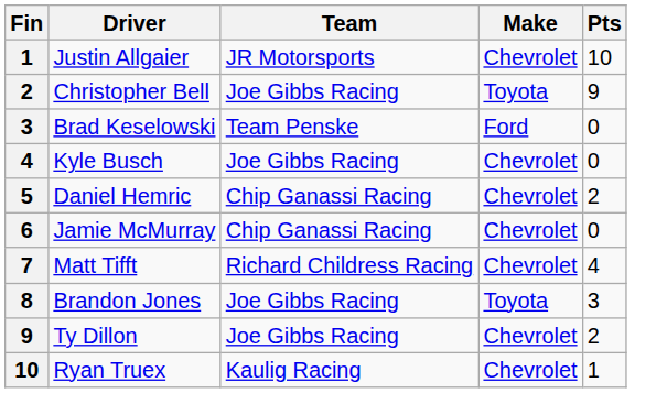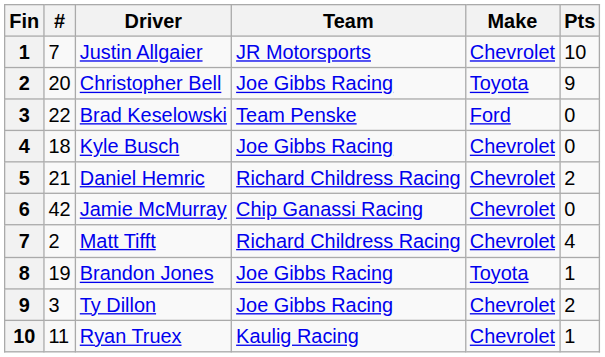+ column: # | 7 | 20 | 22 | 18 | 21 | 42 | 2 | 19 | 3 | 11
Daniel Hemric | Team: Chip Ganassi Racing -> Richard Childress Racing
Brandon Jones | Pts: 3 -> 1
